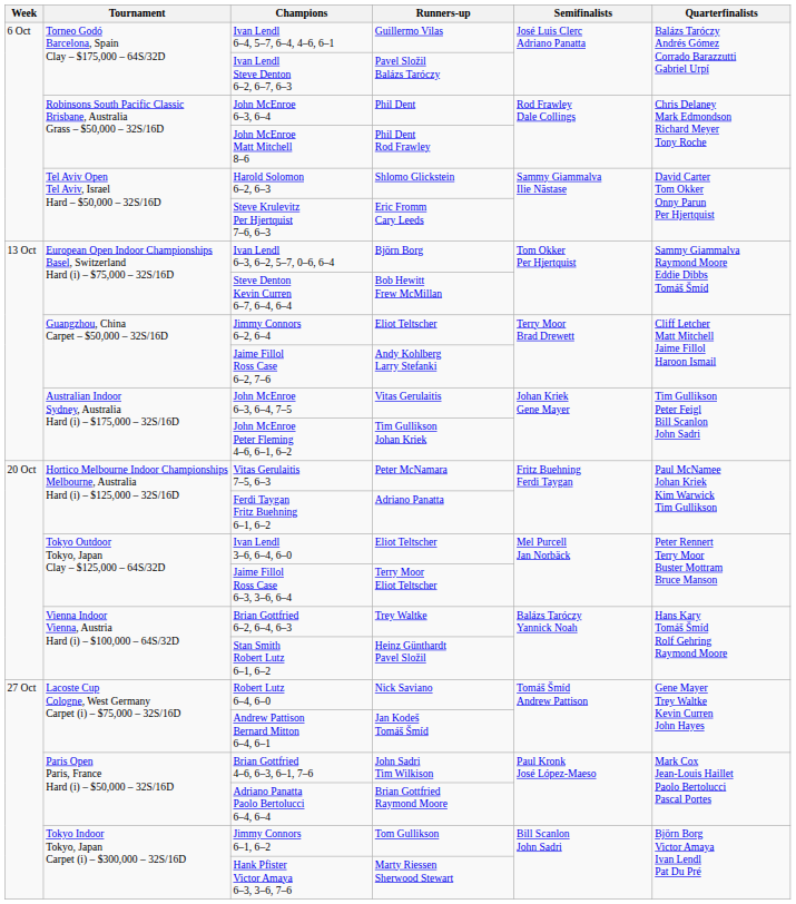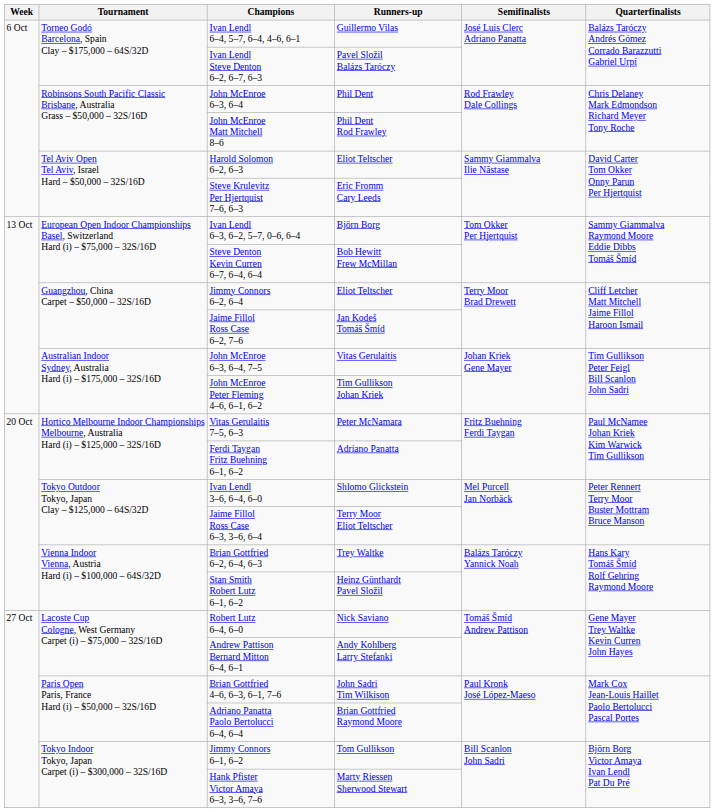Harold Solomon 6–2, 6–3 | Runners-up: Shlomo Glickstein -> Eliot Teltscher
Jaime Fillol Ross Case 6–2, 7–6 | Runners-up: Andy Kohlberg Larry Stefanki -> Jan Kodeš Tomáš Šmíd
Ivan Lendl 3–6, 6–4, 6–0 | Runners-up: Eliot Teltscher -> Shlomo Glickstein
Andrew Pattison Bernard Mitton 6–4, 6–1 | Runners-up: Jan Kodeš Tomáš Šmíd -> Andy Kohlberg Larry Stefanki
